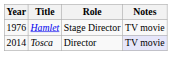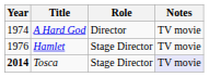+ row: 1974 | A Hard God | Director | TV movie
Tosca | Year: normal -> bold
Tosca | Role: Director -> Stage Director
